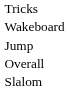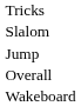rows swapped: Slalom <-> Wakeboard
